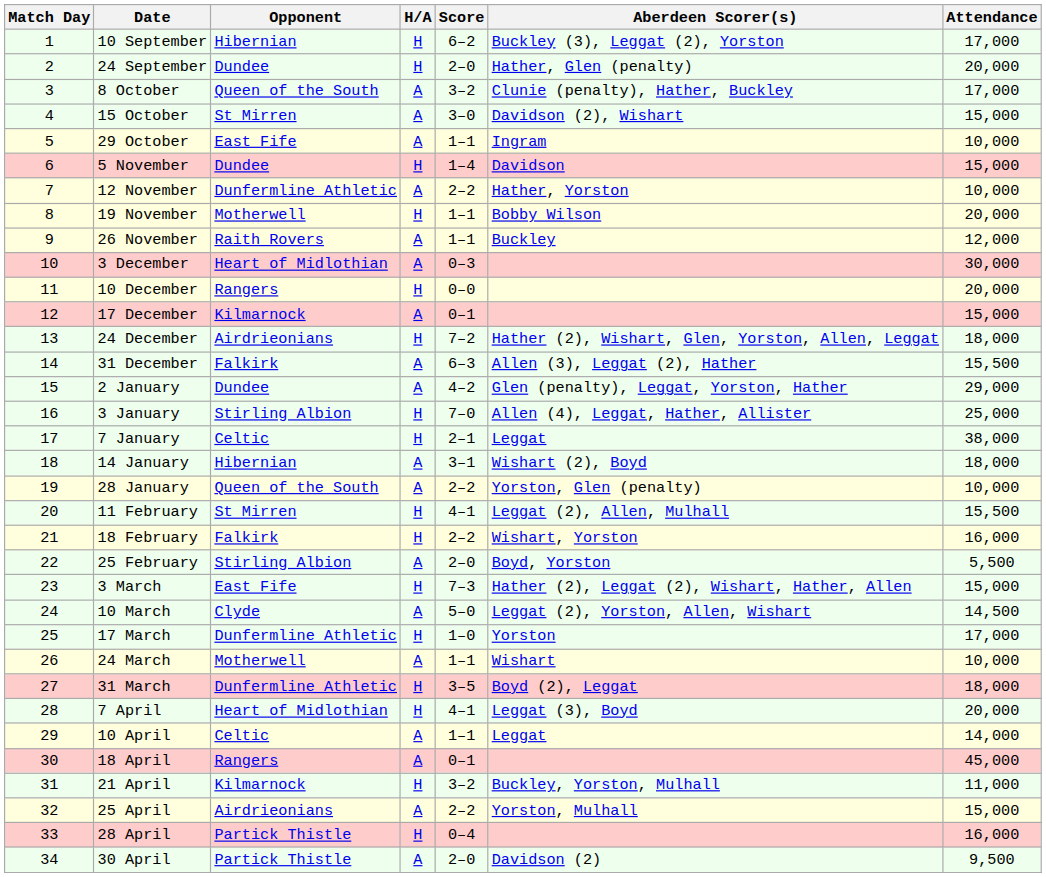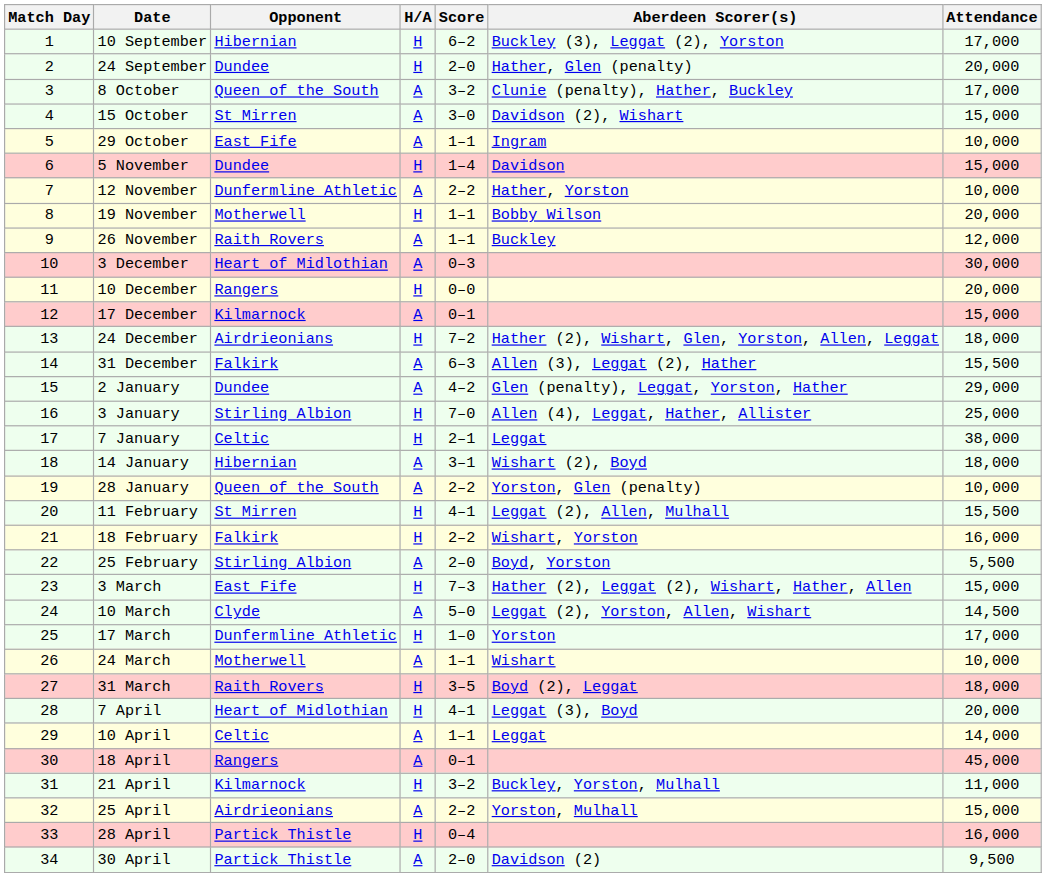31 March | Opponent: Dunfermline Athletic -> Raith Rovers
